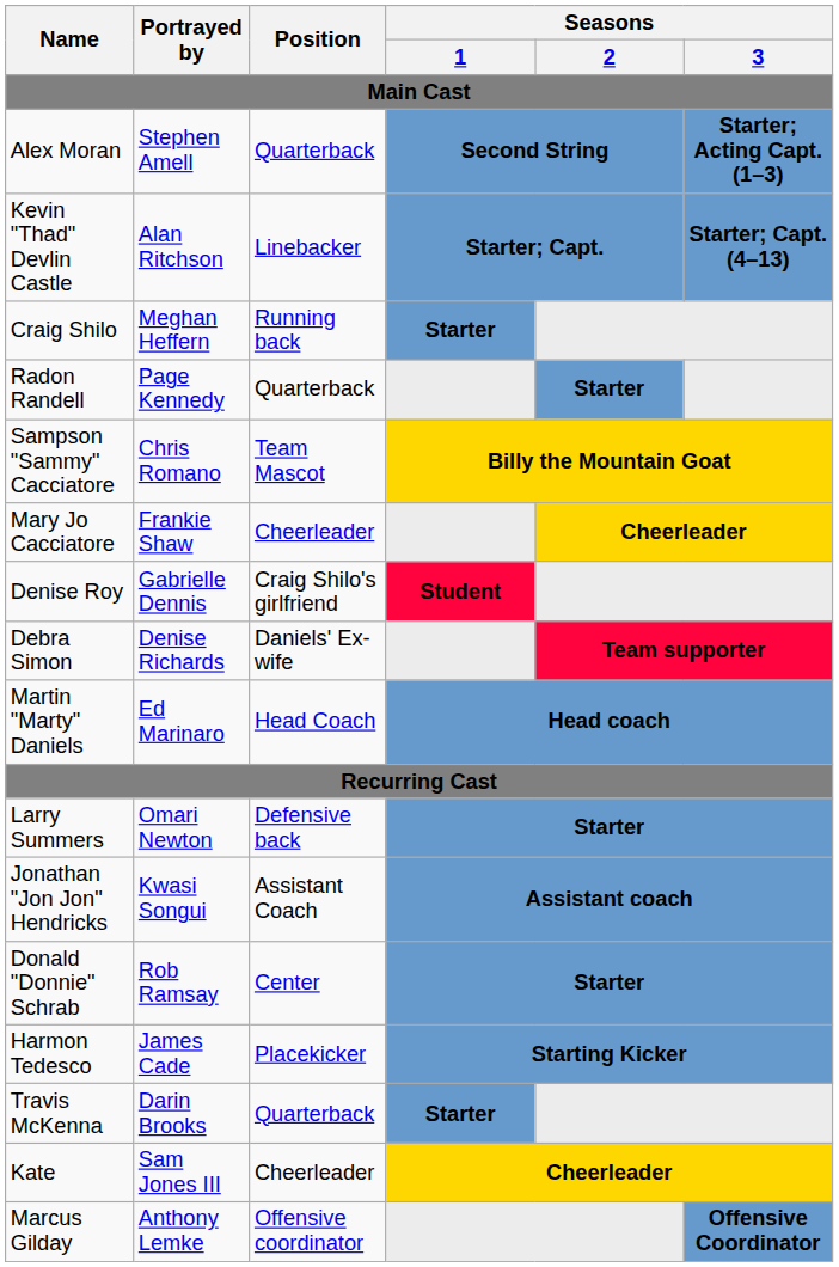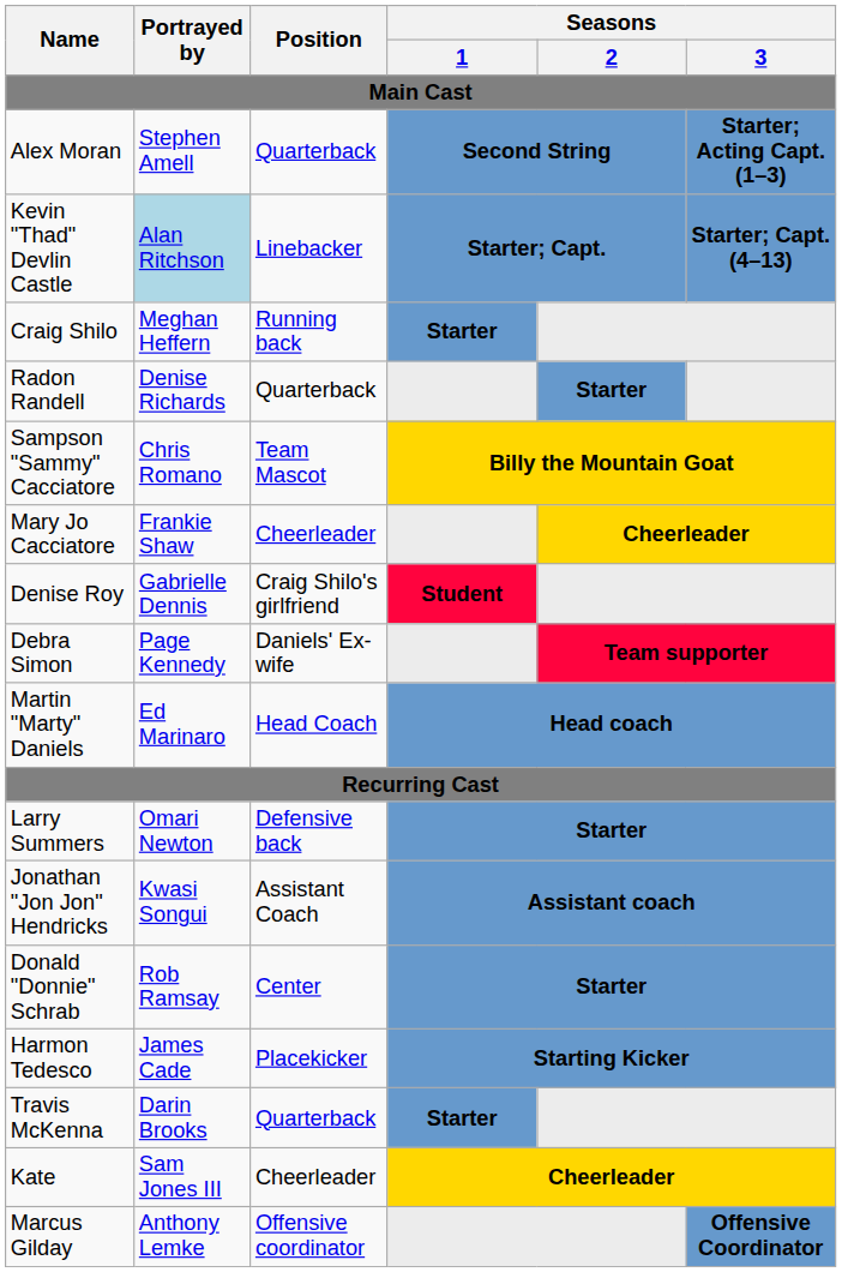Kevin "Thad" Devlin Castle | Portrayed by: no background -> lightblue background
Radon Randell | Portrayed by: Page Kennedy -> Denise Richards
Debra Simon | Portrayed by: Denise Richards -> Page Kennedy
